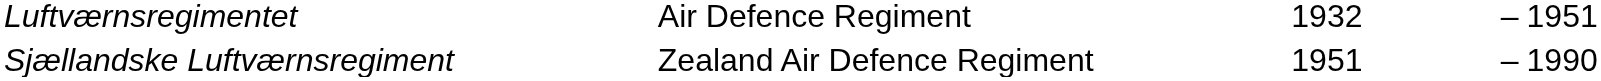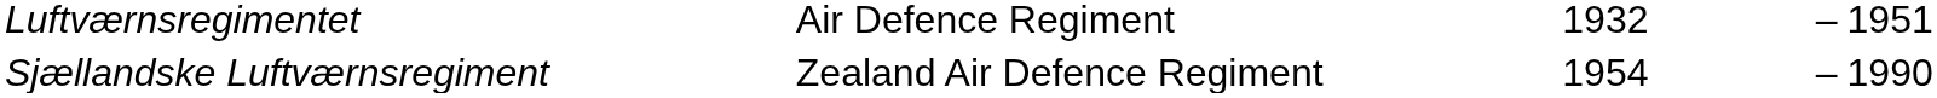Sjællandske Luftværnsregiment | column 3: 1951 -> 1954
